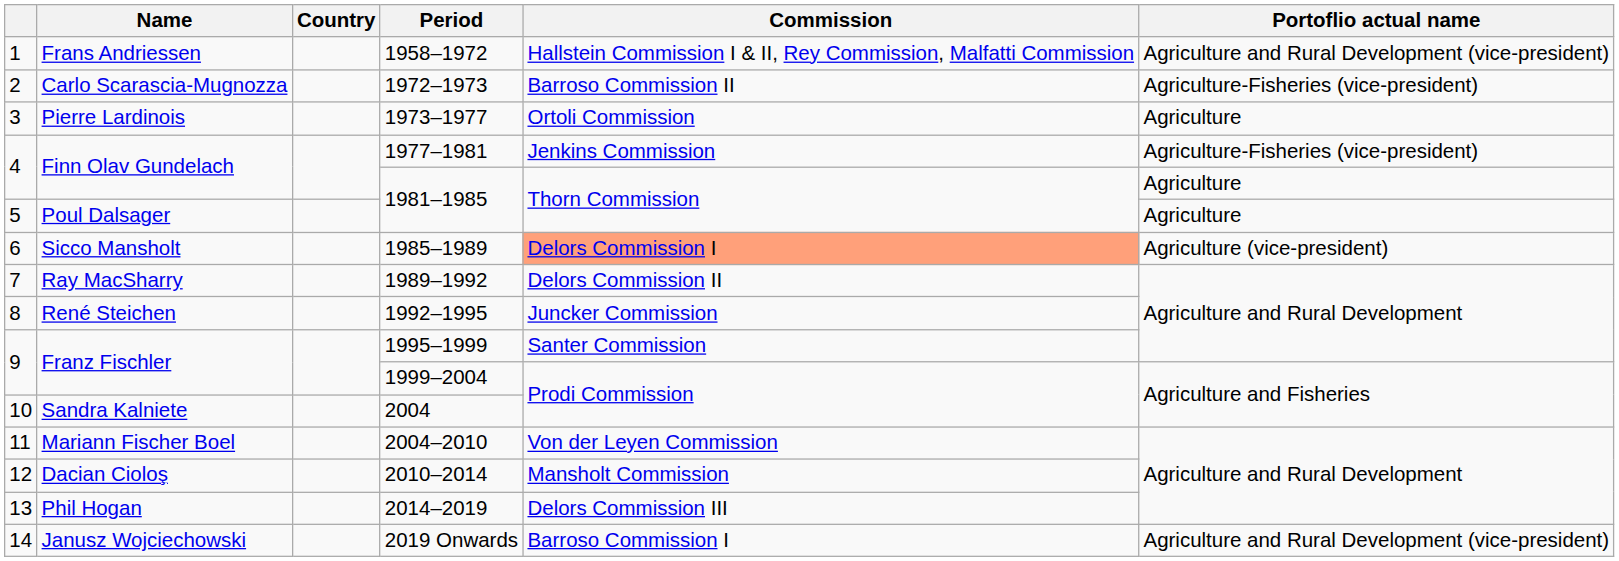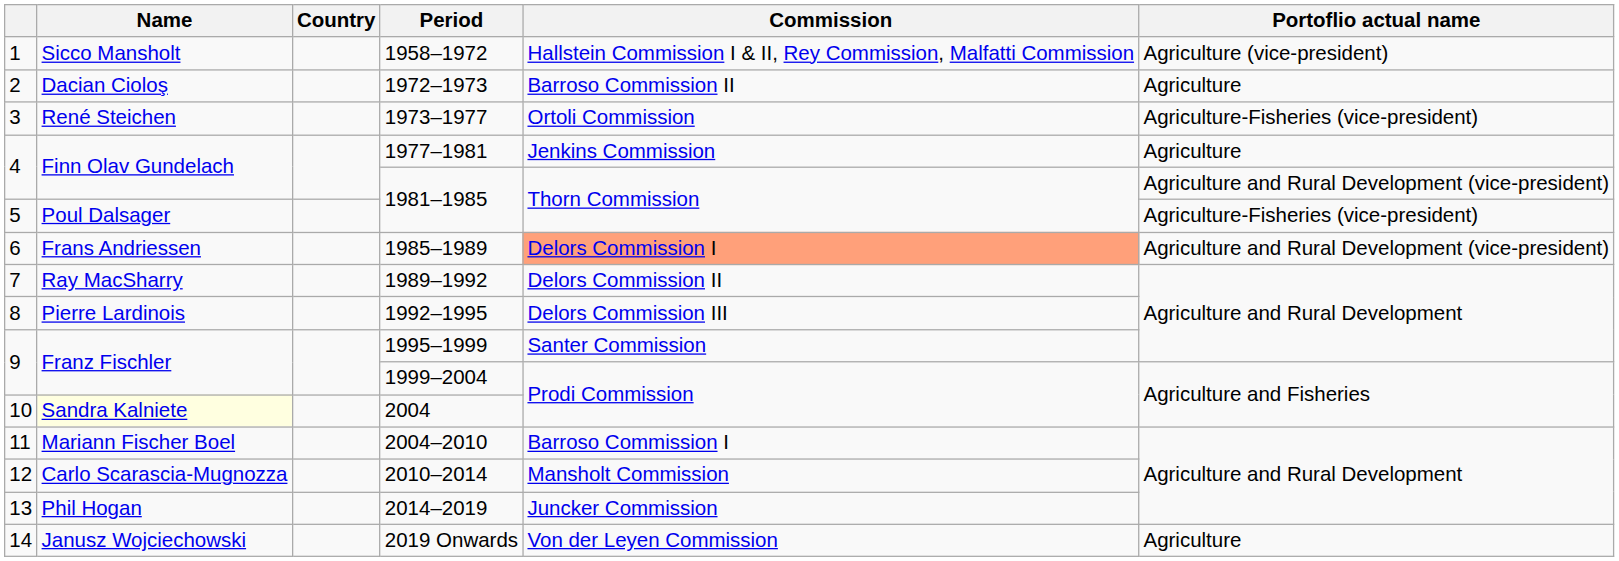1958–1972 | Name: Frans Andriessen -> Sicco Mansholt
1958–1972 | Portoflio actual name: Agriculture and Rural Development (vice-president) -> Agriculture (vice-president)
1972–1973 | Name: Carlo Scarascia-Mugnozza -> Dacian Cioloş
1972–1973 | Portoflio actual name: Agriculture-Fisheries (vice-president) -> Agriculture
1973–1977 | Name: Pierre Lardinois -> René Steichen
1973–1977 | Portoflio actual name: Agriculture -> Agriculture-Fisheries (vice-president)
1977–1981 | Portoflio actual name: Agriculture-Fisheries (vice-president) -> Agriculture
4 / 1981–1985 | Portoflio actual name: Agriculture -> Agriculture and Rural Development (vice-president)
5 / 1981–1985 | Portoflio actual name: Agriculture -> Agriculture-Fisheries (vice-president)
1985–1989 | Name: Sicco Mansholt -> Frans Andriessen
1985–1989 | Portoflio actual name: Agriculture (vice-president) -> Agriculture and Rural Development (vice-president)
1992–1995 | Name: René Steichen -> Pierre Lardinois
1992–1995 | Commission: Juncker Commission -> Delors Commission III
2004 | Name: no background -> lightyellow background
2004–2010 | Commission: Von der Leyen Commission -> Barroso Commission I
2010–2014 | Name: Dacian Cioloş -> Carlo Scarascia-Mugnozza
2014–2019 | Commission: Delors Commission III -> Juncker Commission
2019 Onwards | Commission: Barroso Commission I -> Von der Leyen Commission
2019 Onwards | Portoflio actual name: Agriculture and Rural Development (vice-president) -> Agriculture
